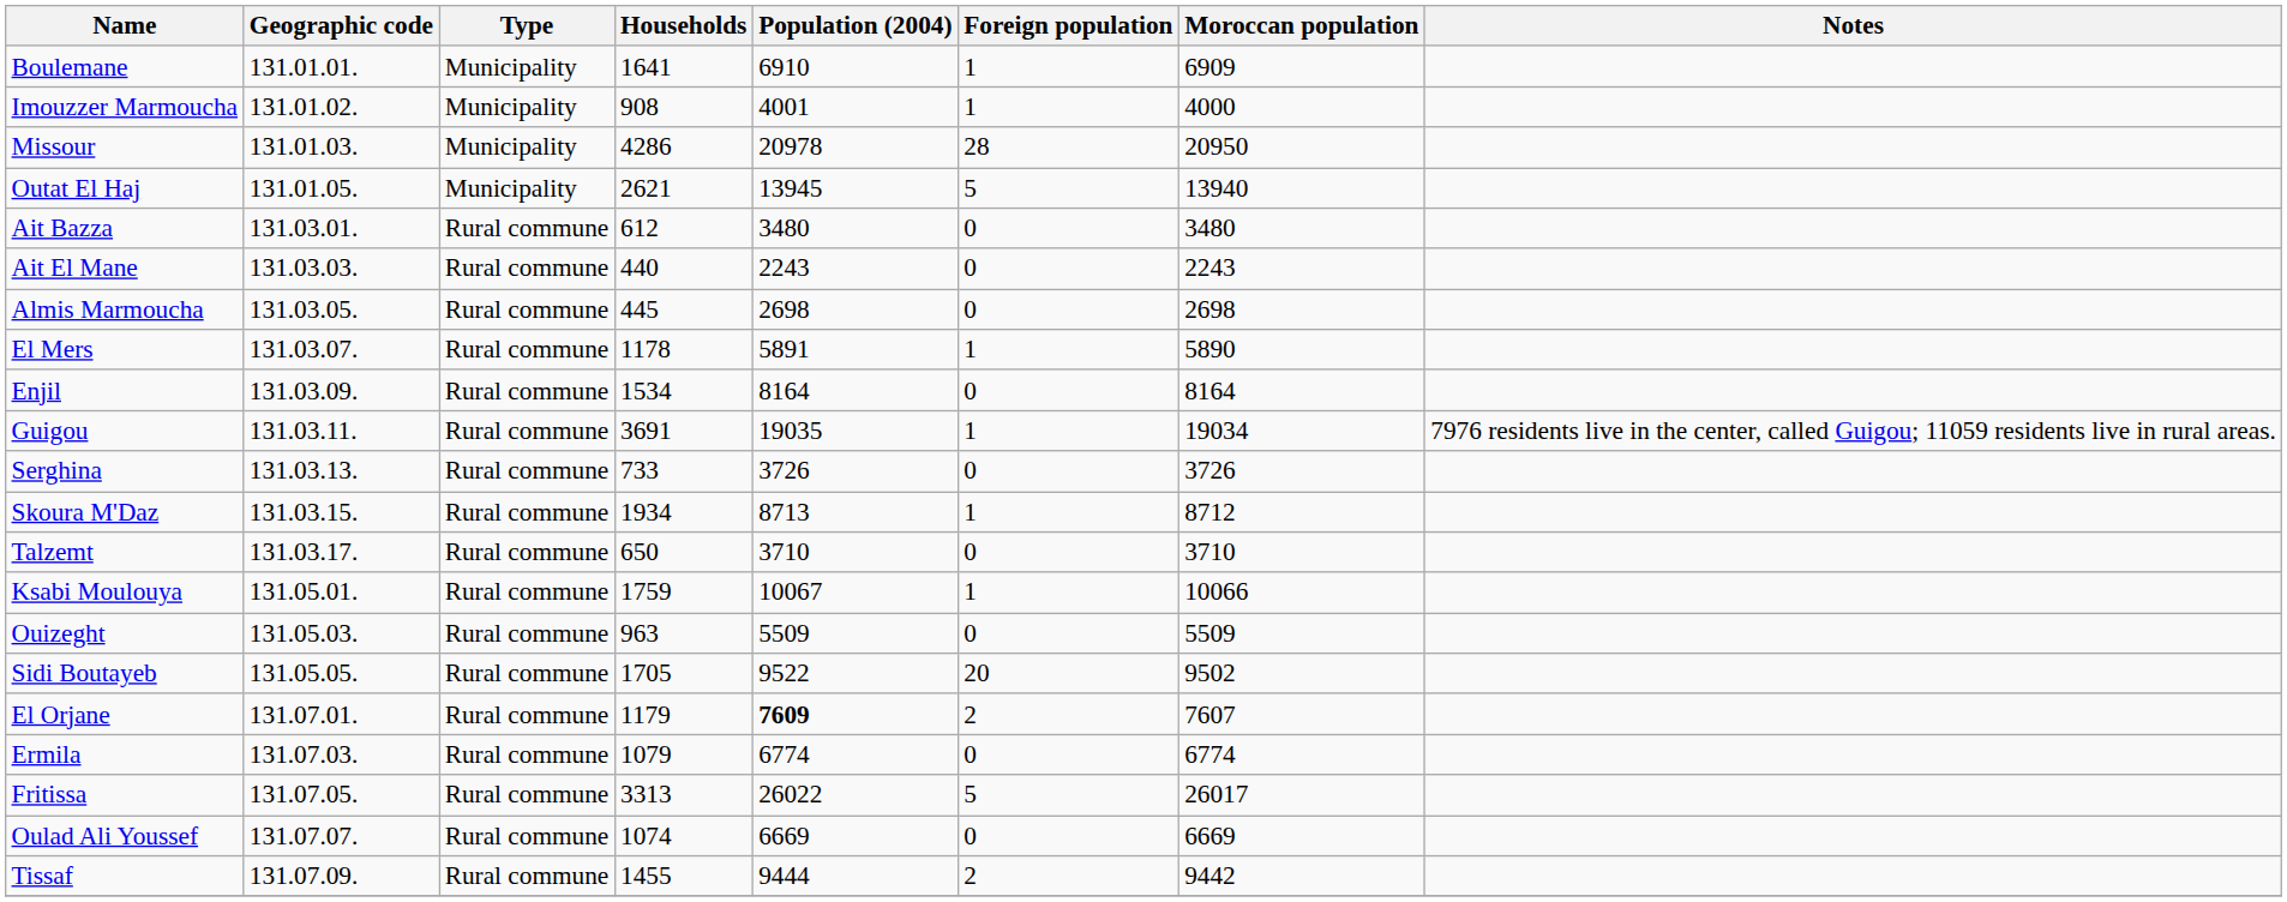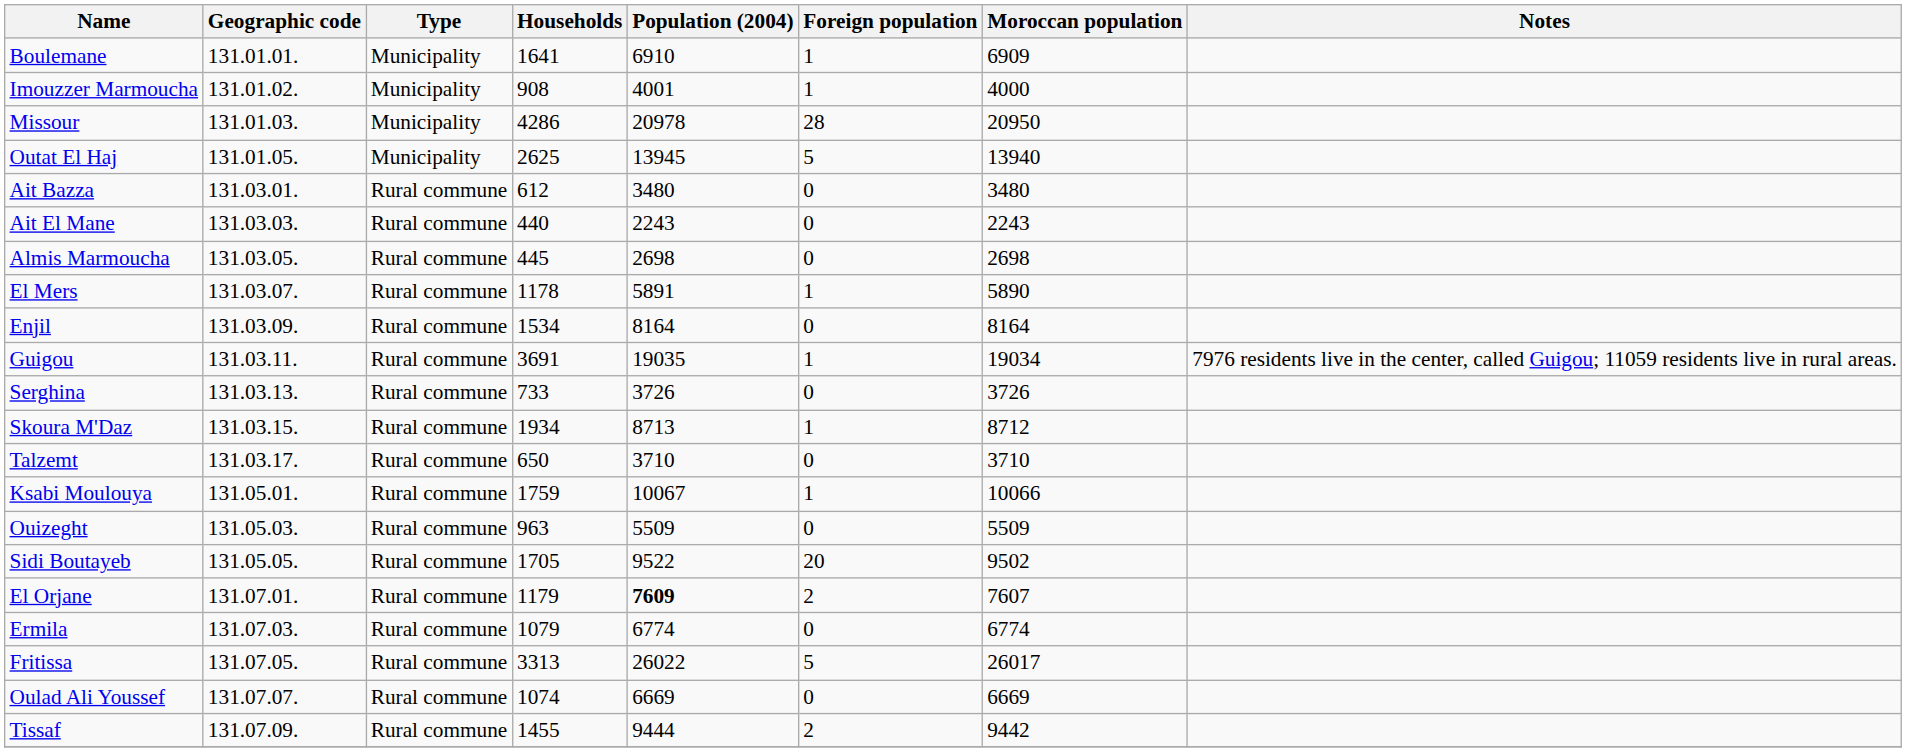Outat El Haj | Households: 2621 -> 2625
